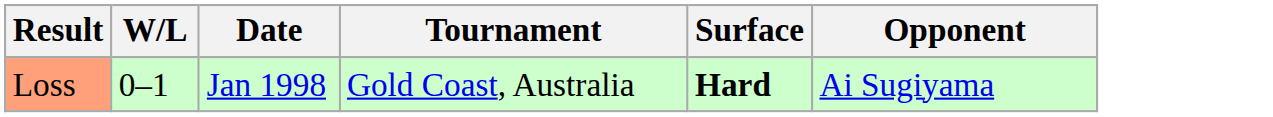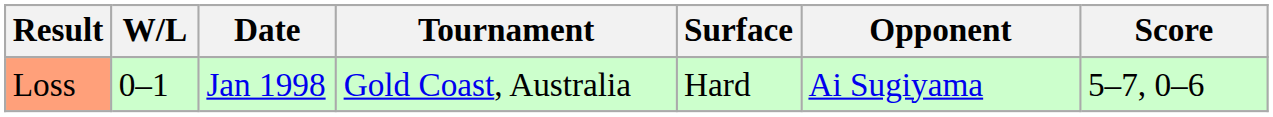+ column: Score | 5–7, 0–6
Loss | Surface: bold -> normal
